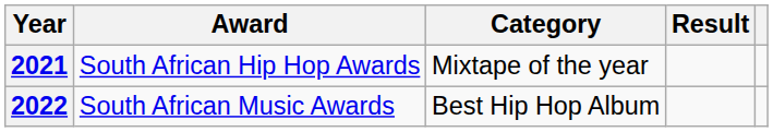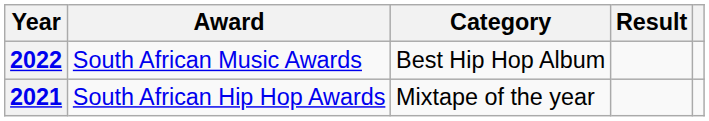rows swapped: 2021 <-> 2022
